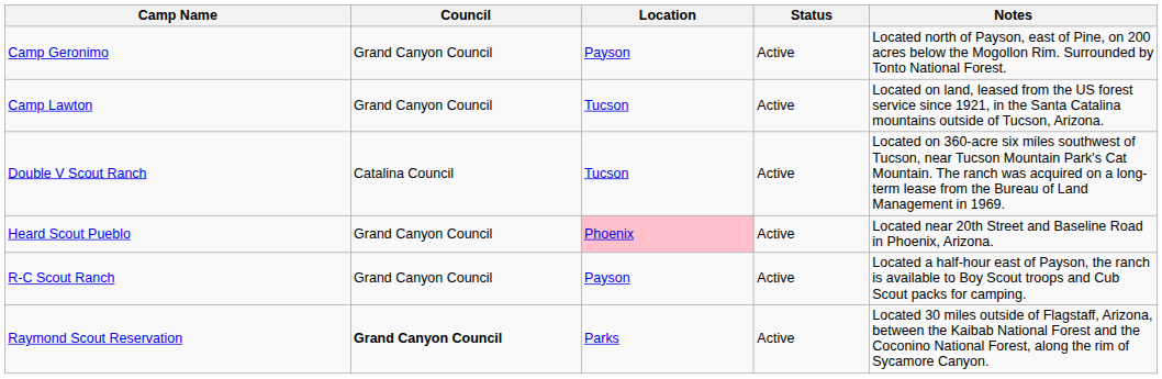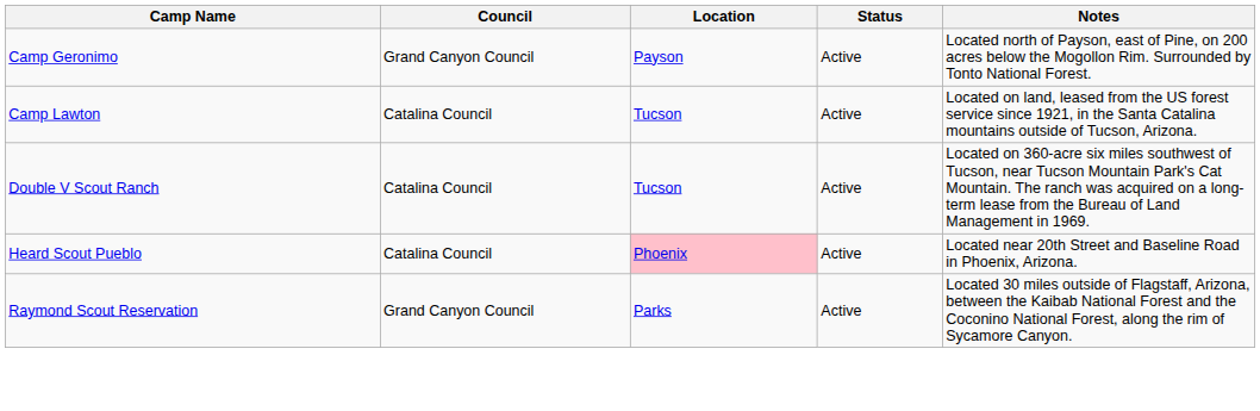Camp Lawton | Council: Grand Canyon Council -> Catalina Council
Heard Scout Pueblo | Council: Grand Canyon Council -> Catalina Council
- row: R-C Scout Ranch | Grand Canyon Council | Payson | Active | Located a half-hour east of Payson, the ranch is available to Boy Scout troops and Cub Scout packs for camping.
Raymond Scout Reservation | Council: bold -> normal
